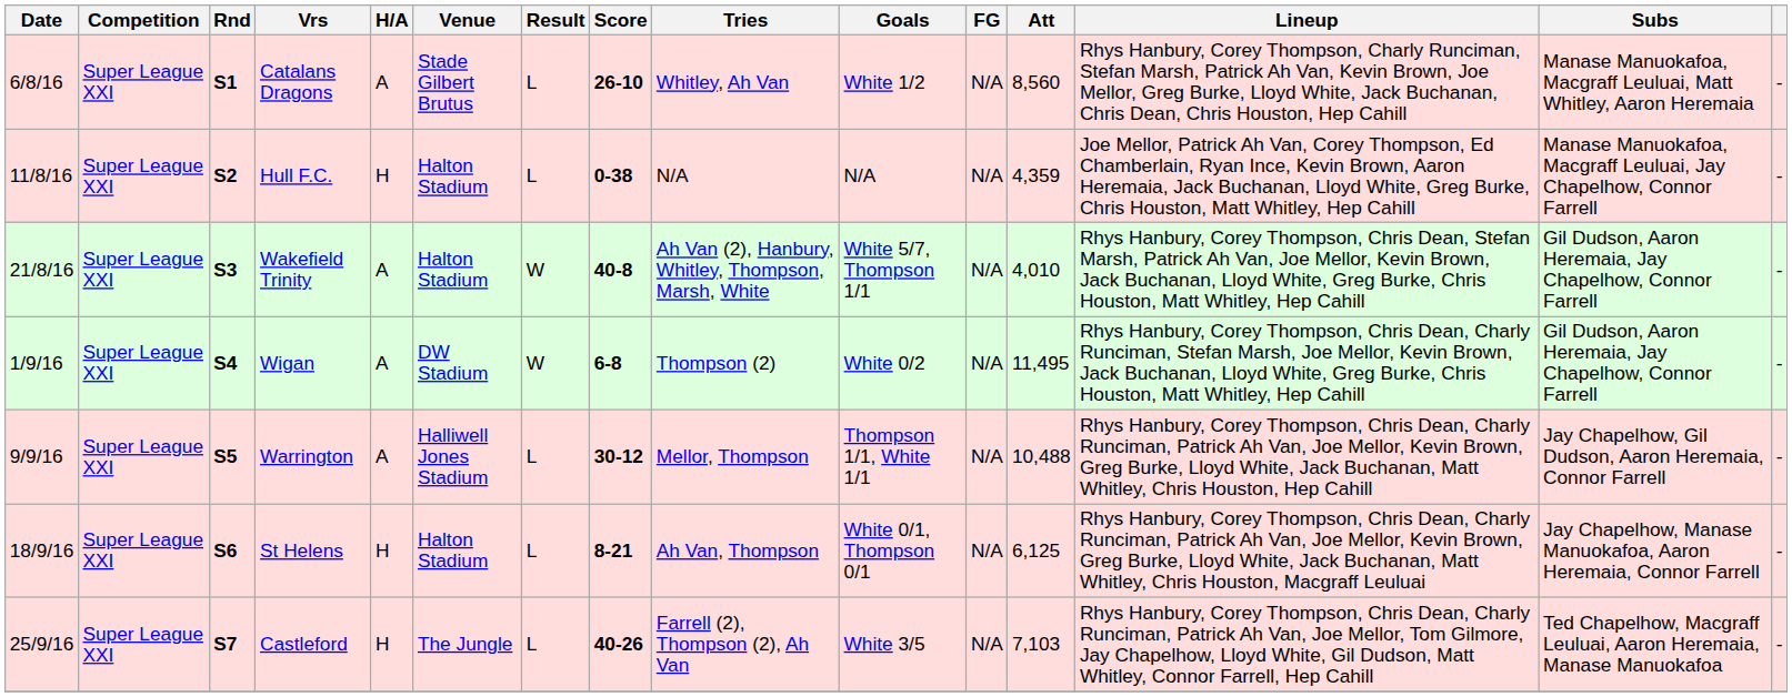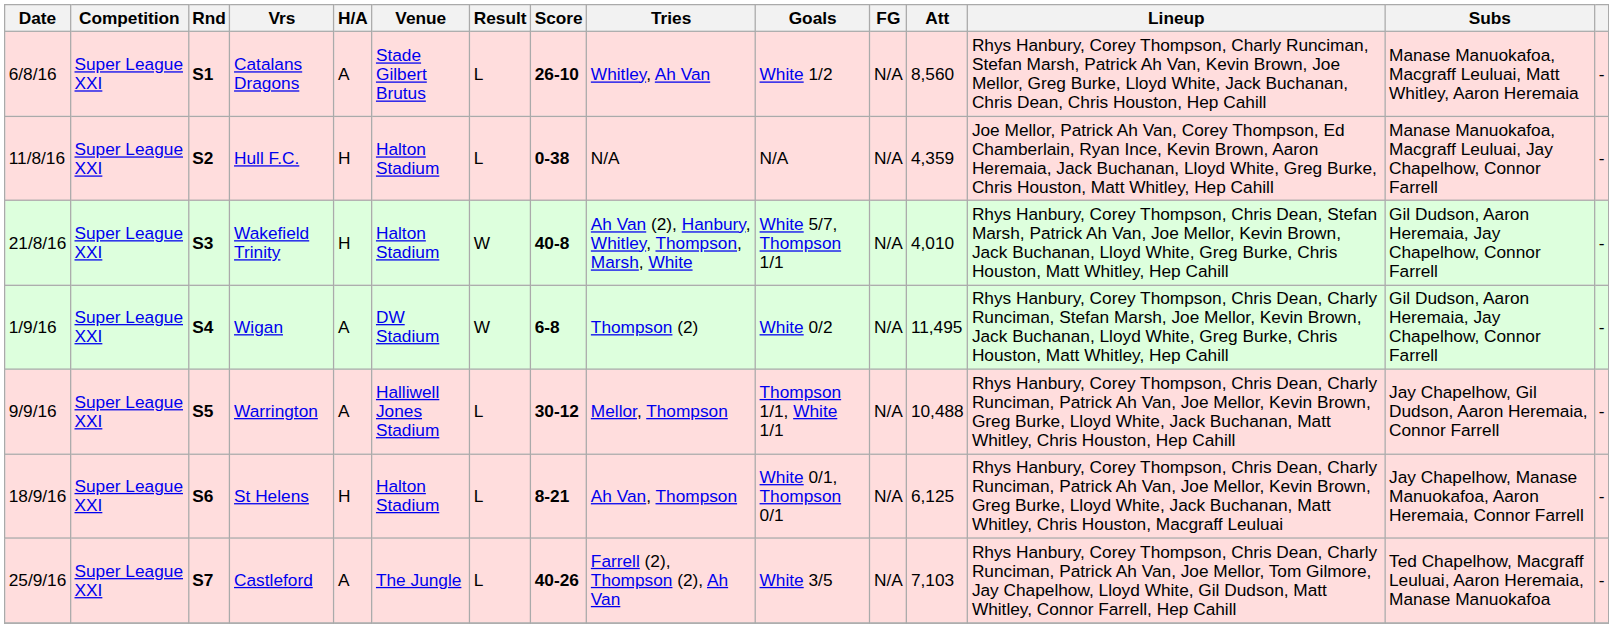Wakefield Trinity | H/A: A -> H
Castleford | H/A: H -> A
